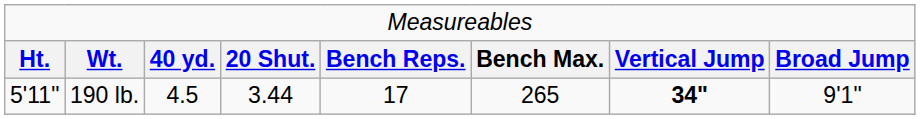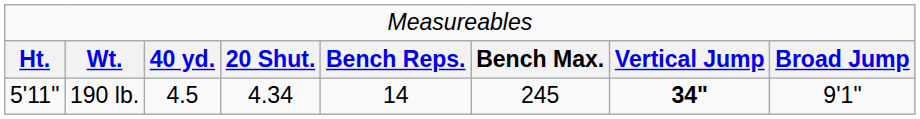190 lb. | column 4: 3.44 -> 4.34
190 lb. | column 5: 17 -> 14
190 lb. | column 6: 265 -> 245
